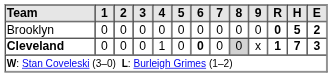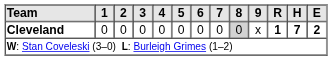- row: Brooklyn | 0 | 0 | 0 | 0 | 0 | 0 | 0 | 0 | 0 | 0 | 5 | 2
Cleveland | 4: 1 -> 0
Cleveland | 6: bold -> normal
Cleveland | E: 3 -> 2
